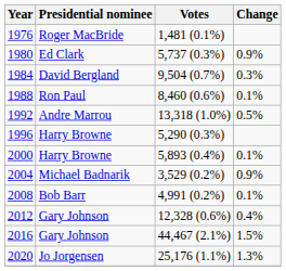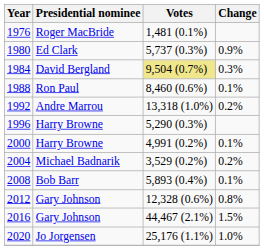1984 | Votes: no background -> khaki background
1992 | Change: 0.5% -> 0.2%
2000 | Votes: 5,893 (0.4%) -> 4,991 (0.2%)
2004 | Change: 0.9% -> 0.2%
2008 | Votes: 4,991 (0.2%) -> 5,893 (0.4%)
2012 | Change: 0.4% -> 0.8%
2020 | Change: 1.3% -> 1.0%
